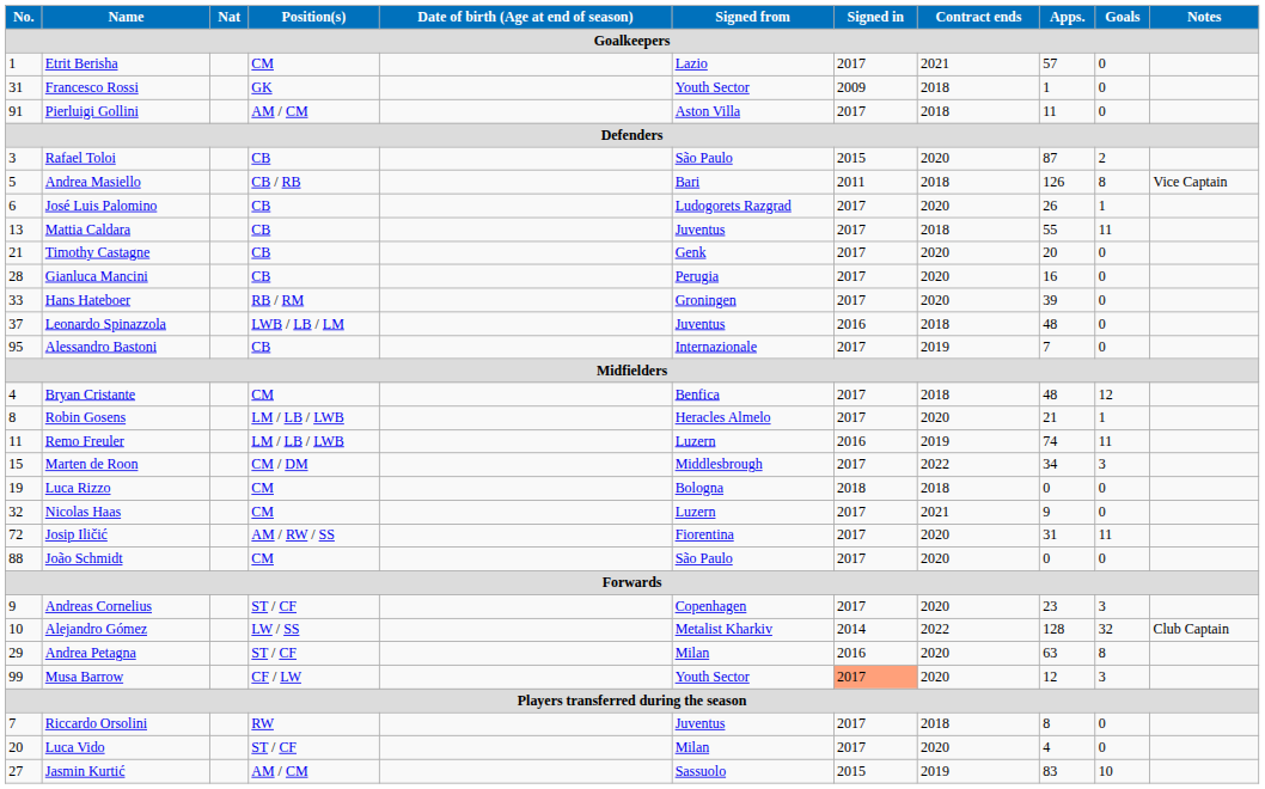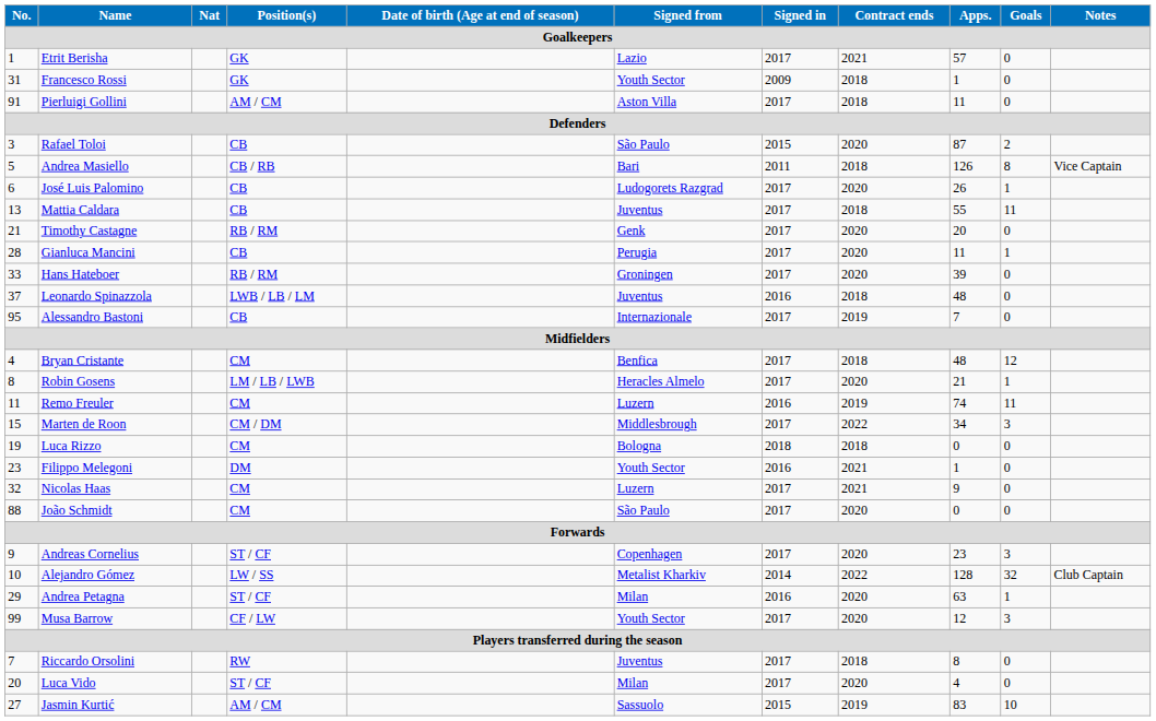Etrit Berisha | Position(s): CM -> GK
Timothy Castagne | Position(s): CB -> RB / RM
Gianluca Mancini | Apps.: 16 -> 11
Gianluca Mancini | Goals: 0 -> 1
Remo Freuler | Position(s): LM / LB / LWB -> CM
+ row: 23 | Filippo Melegoni | DM | Youth Sector | 2016 | 2021 | 1 | 0
- row: 72 | Josip Iličić | AM / RW / SS | Fiorentina | 2017 | 2020 | 31 | 11
Andrea Petagna | Goals: 8 -> 1
Musa Barrow | Signed in: lightsalmon background -> no background
